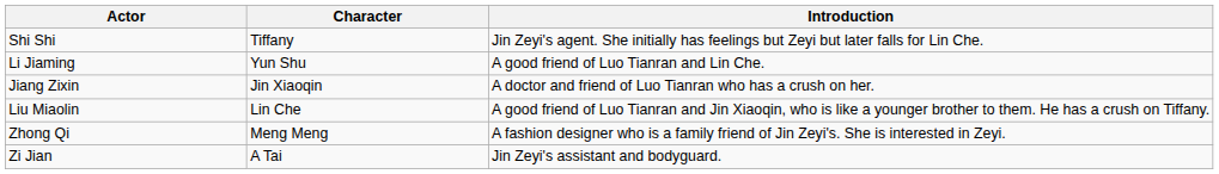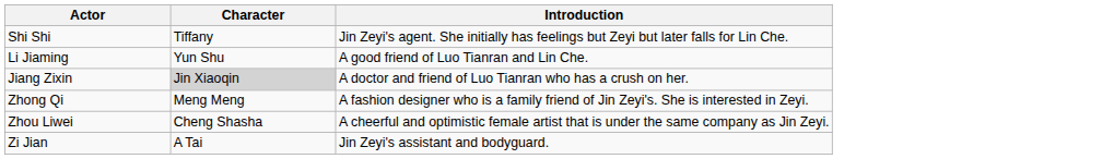Jiang Zixin | Character: no background -> lightgrey background
- row: Liu Miaolin | Lin Che | A good friend of Luo Tianran and Jin Xiaoqin, who is like a younger brother to them. He has a crush on Tiffany.
+ row: Zhou Liwei | Cheng Shasha | A cheerful and optimistic female artist that is under the same company as Jin Zeyi.
